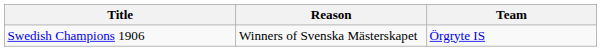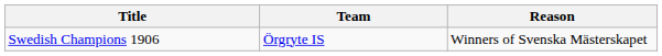columns swapped: Team <-> Reason
